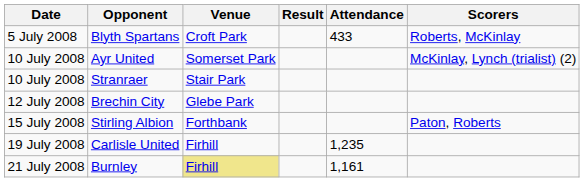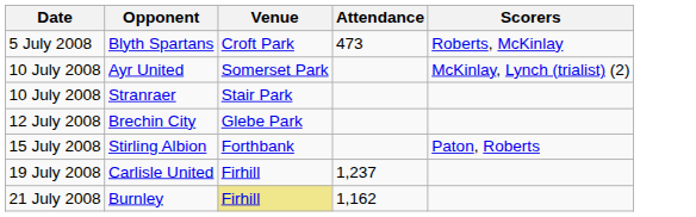- column: Result
Blyth Spartans | Attendance: 433 -> 473
Carlisle United | Attendance: 1,235 -> 1,237
Burnley | Attendance: 1,161 -> 1,162
